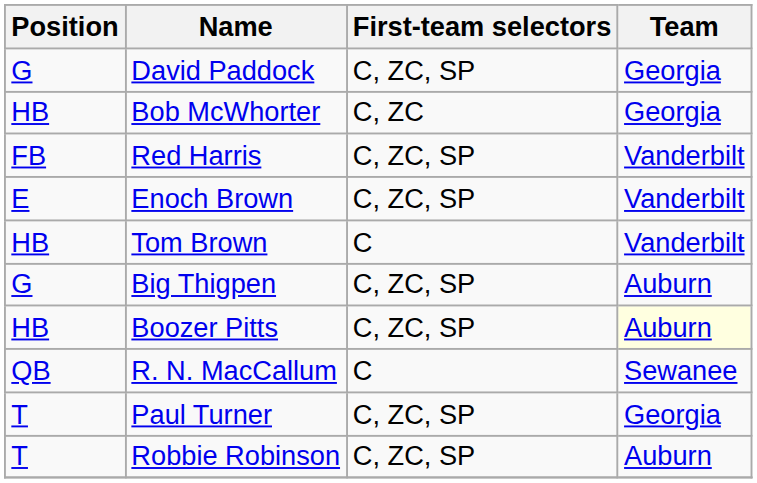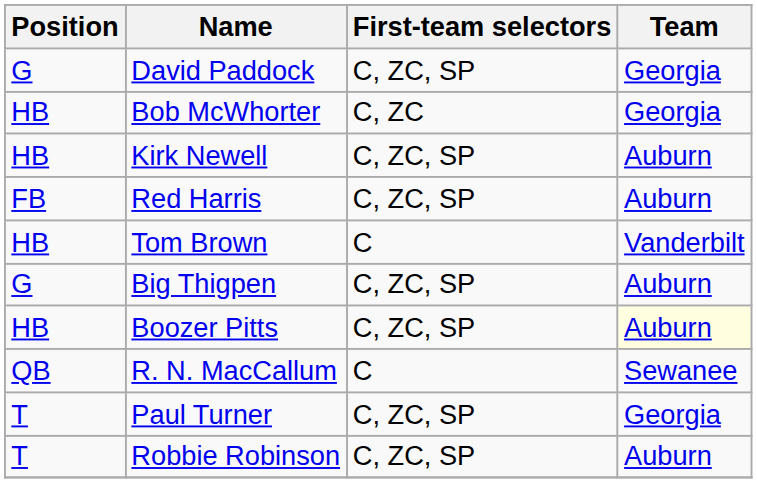+ row: HB | Kirk Newell | C, ZC, SP | Auburn
Red Harris | Team: Vanderbilt -> Auburn
- row: E | Enoch Brown | C, ZC, SP | Vanderbilt
